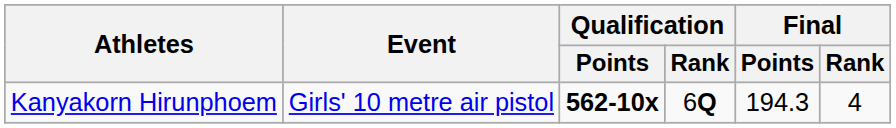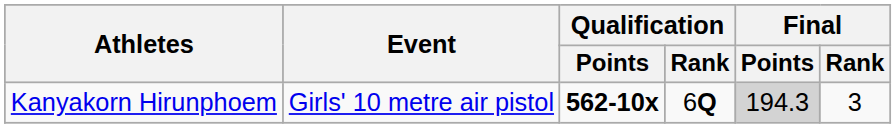Kanyakorn Hirunphoem | Final / Points: no background -> lightgrey background
Kanyakorn Hirunphoem | Final / Rank: 4 -> 3
